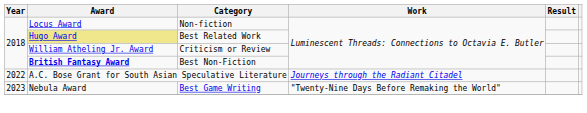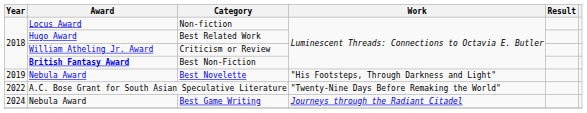Best Related Work | Award: khaki background -> no background
+ row: 2019 | Nebula Award | Best Novelette | "His Footsteps, Through Darkness and Light"
A.C. Bose Grant for South Asian Speculative Literature | Work: Journeys through the Radiant Citadel -> "Twenty-Nine Days Before Remaking the World"
Best Game Writing | Year: 2023 -> 2024
Best Game Writing | Work: "Twenty-Nine Days Before Remaking the World" -> Journeys through the Radiant Citadel
